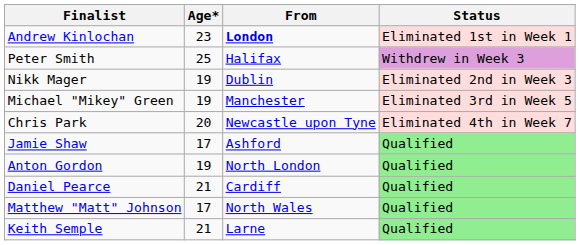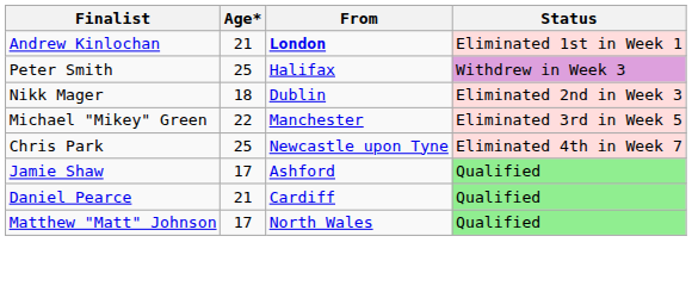Andrew Kinlochan | Age*: 23 -> 21
Nikk Mager | Age*: 19 -> 18
Michael "Mikey" Green | Age*: 19 -> 22
Chris Park | Age*: 20 -> 25
- row: Anton Gordon | 19 | North London | Qualified
- row: Keith Semple | 21 | Larne | Qualified
